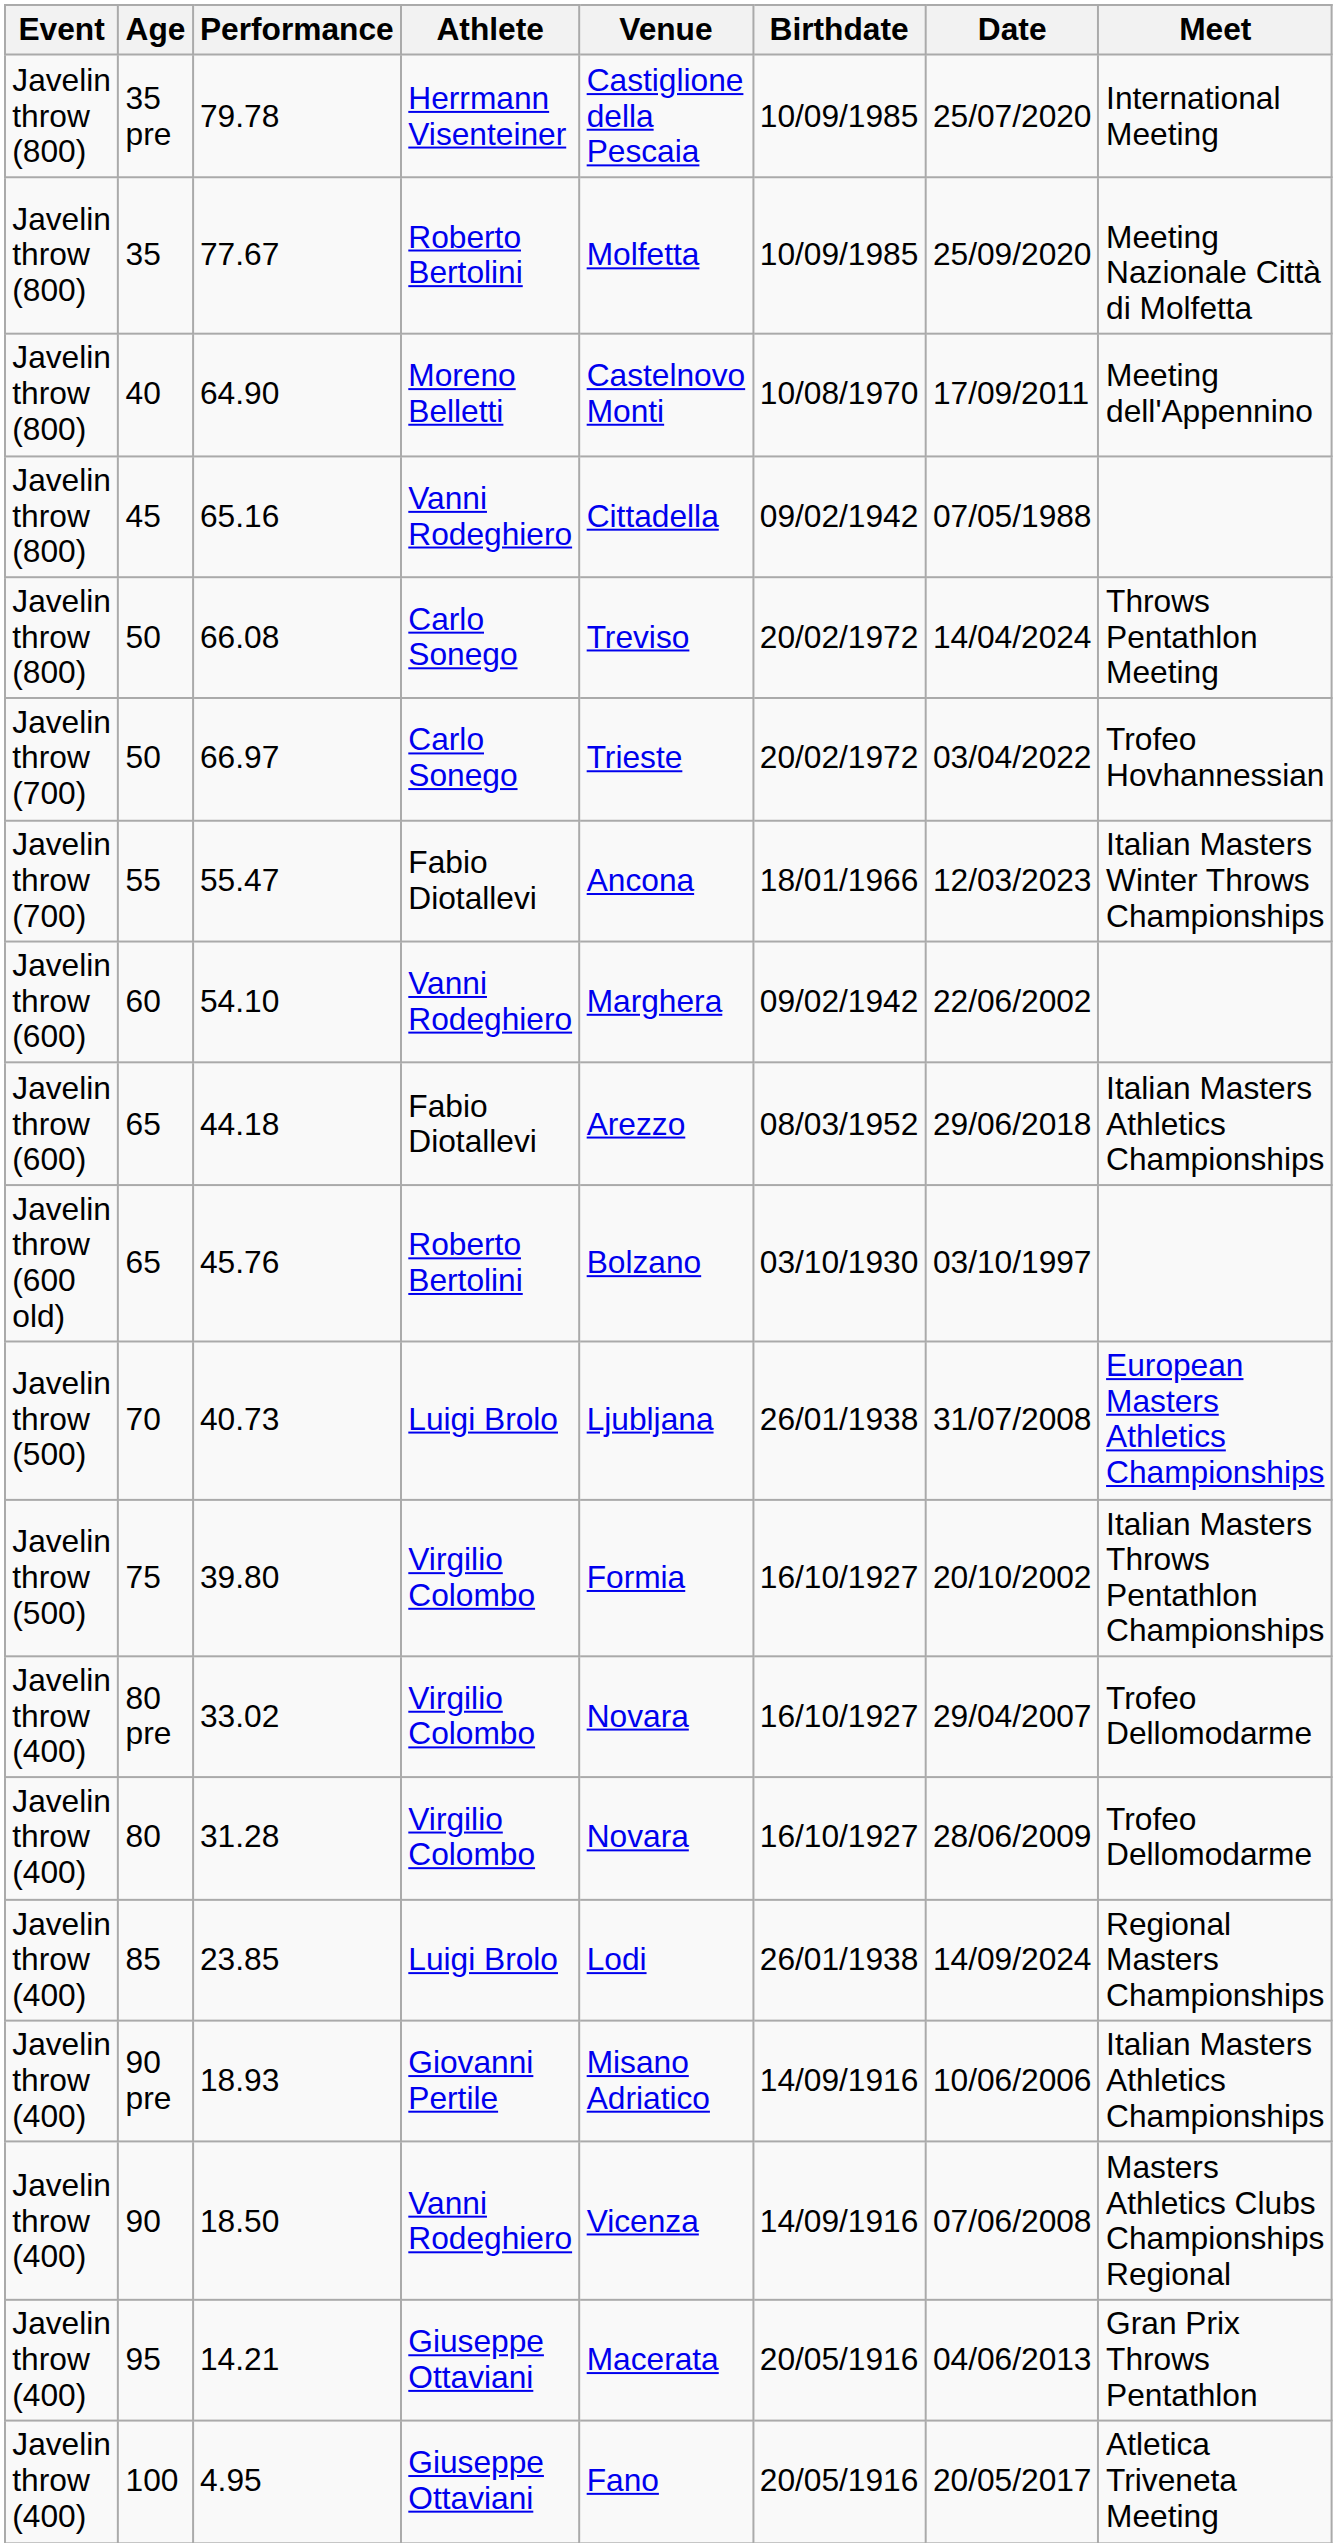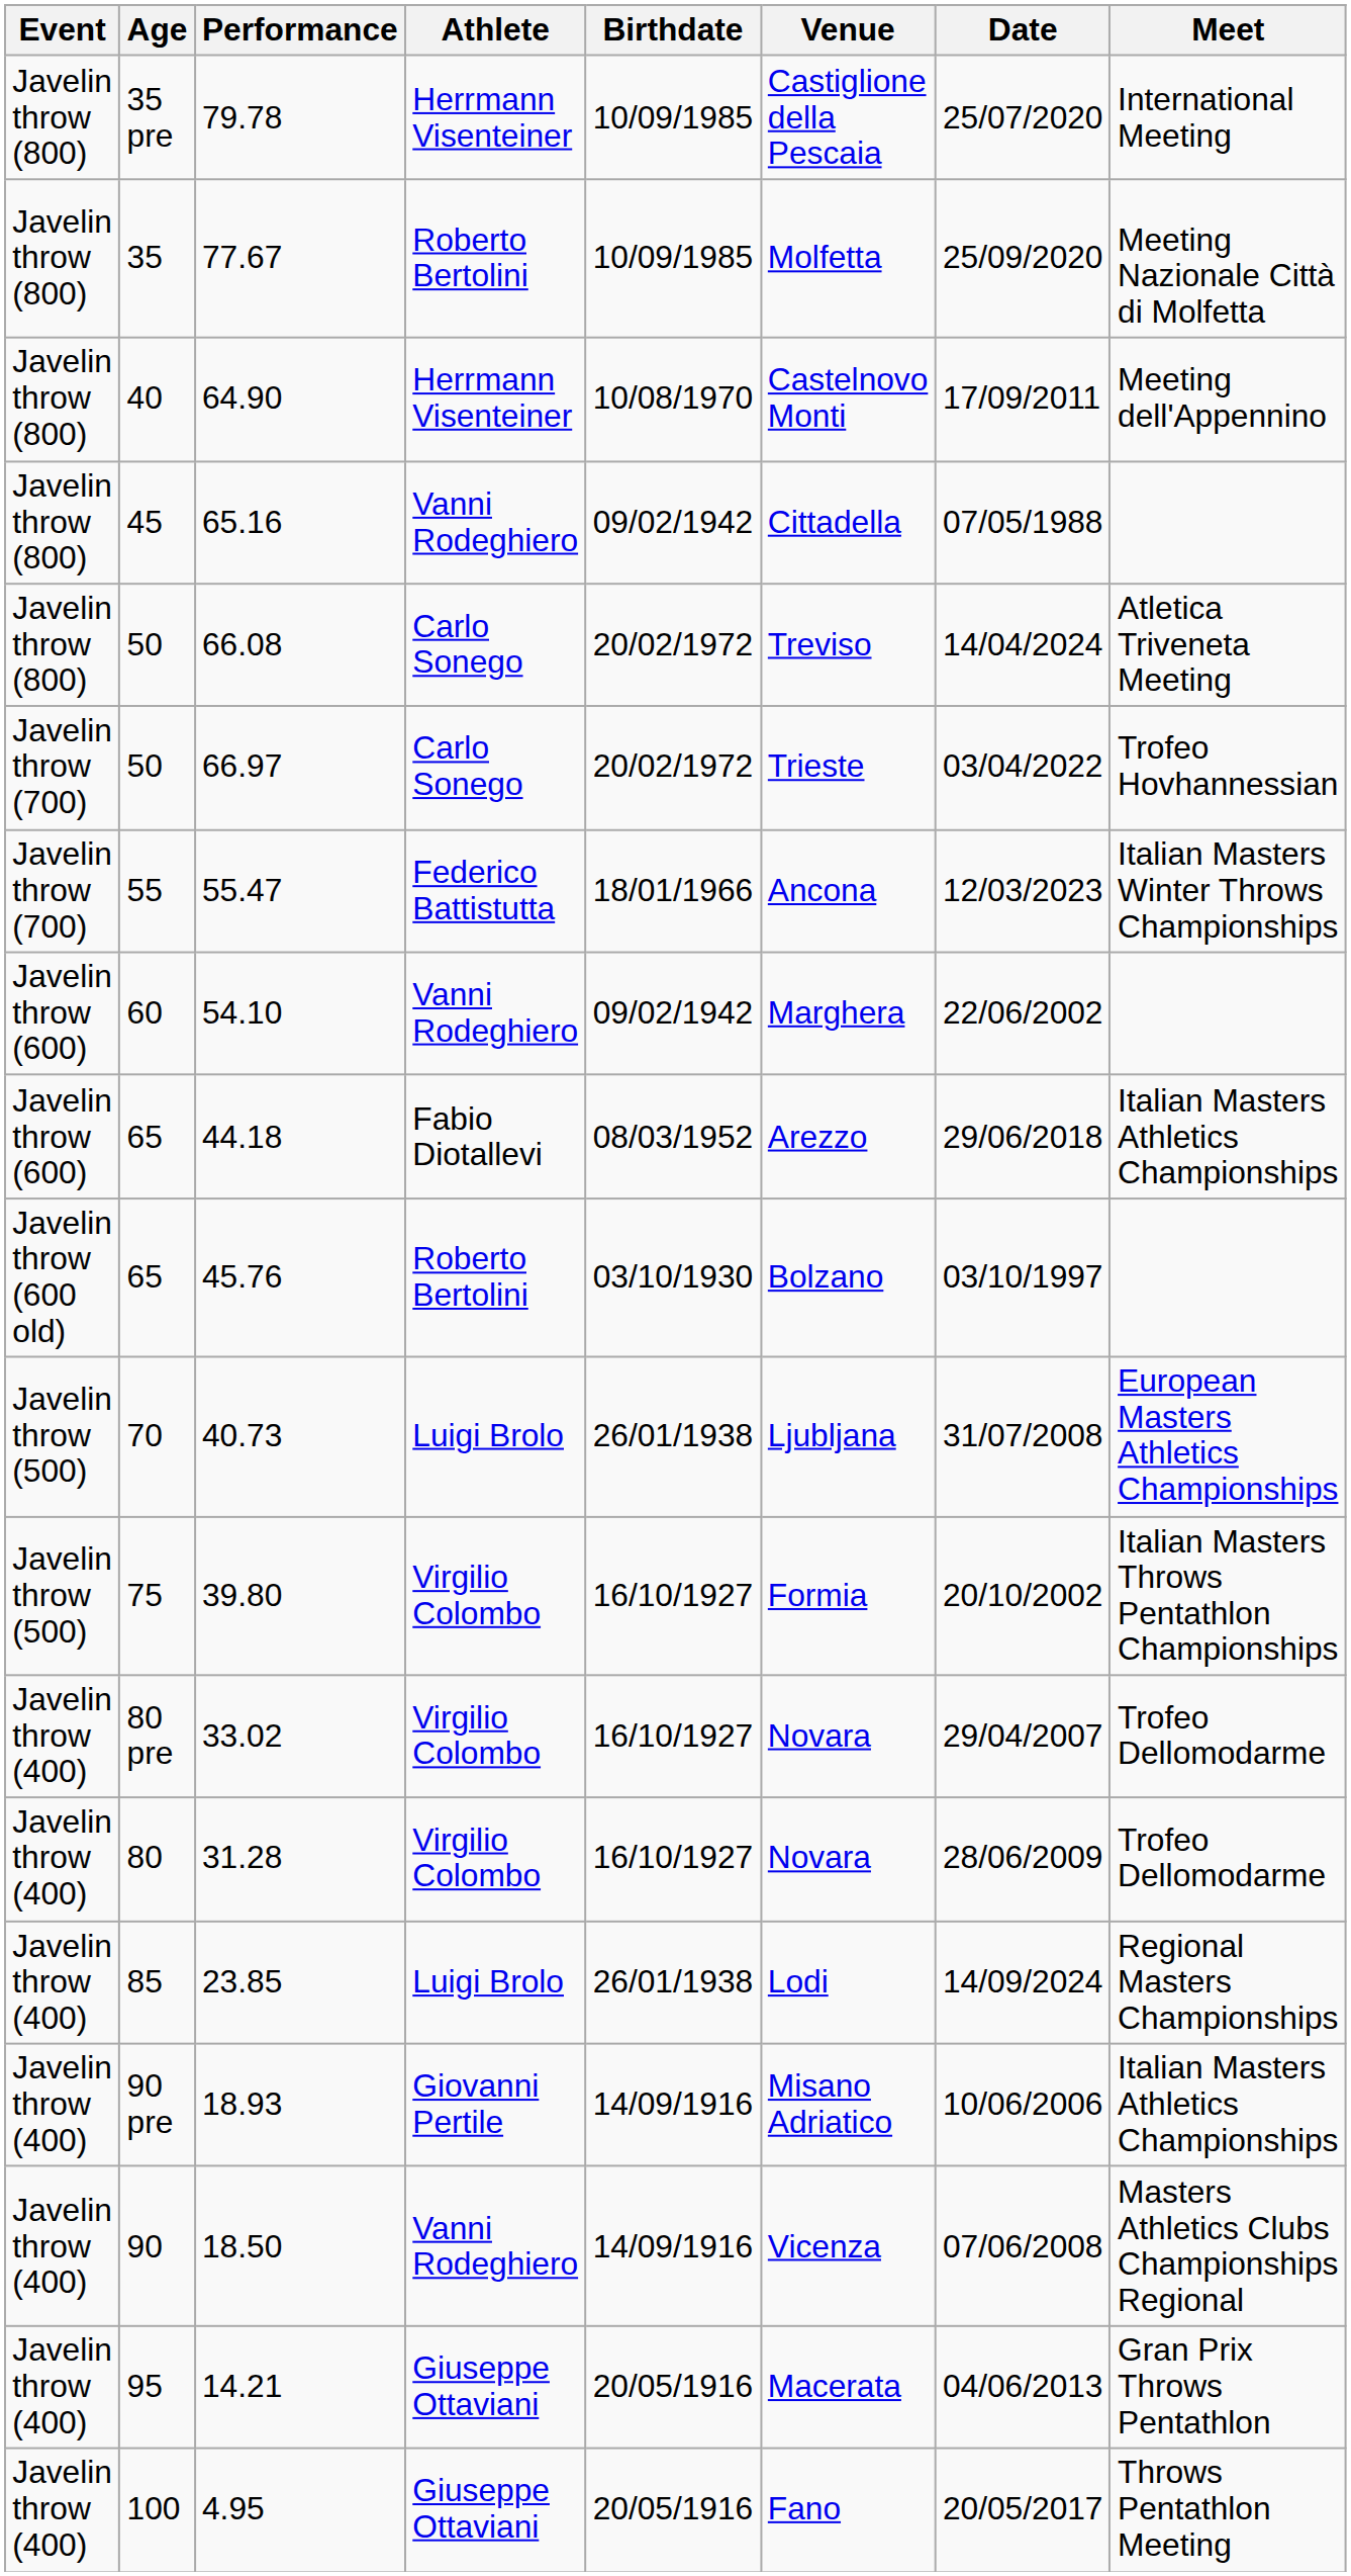columns swapped: Birthdate <-> Venue
64.90 | Athlete: Moreno Belletti -> Herrmann Visenteiner
66.08 | Meet: Throws Pentathlon Meeting -> Atletica Triveneta Meeting
55.47 | Athlete: Fabio Diotallevi -> Federico Battistutta
4.95 | Meet: Atletica Triveneta Meeting -> Throws Pentathlon Meeting
